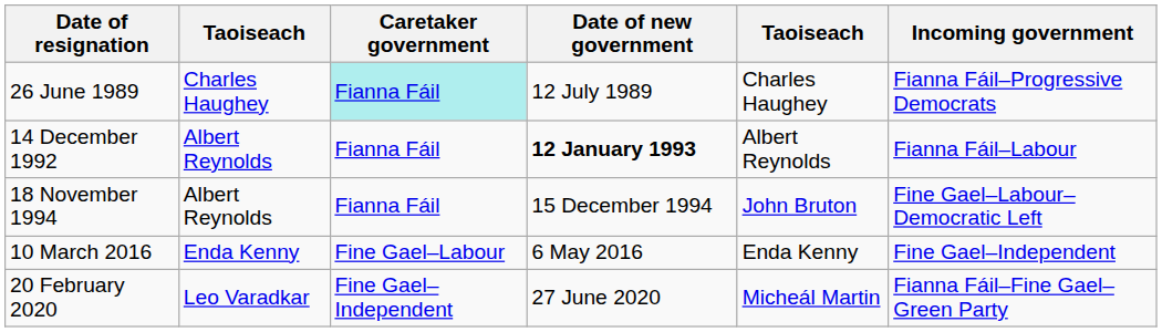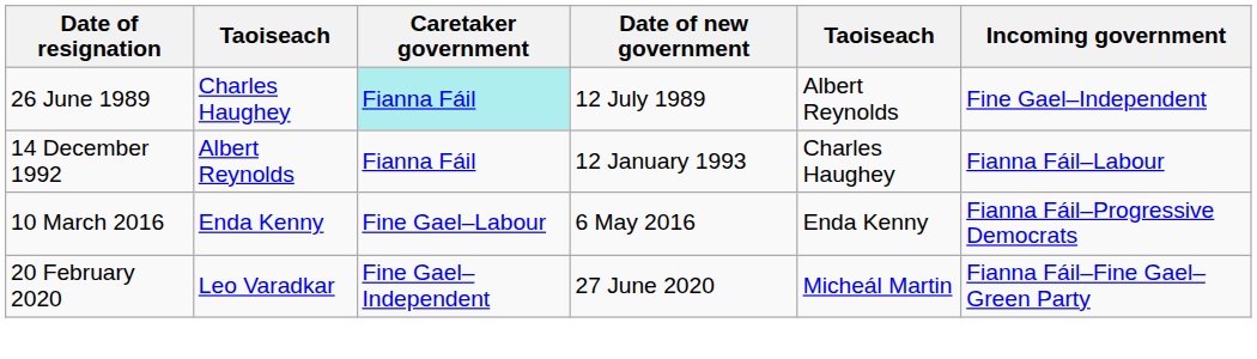26 June 1989 | column 5: Charles Haughey -> Albert Reynolds
26 June 1989 | Incoming government: Fianna Fáil–Progressive Democrats -> Fine Gael–Independent
14 December 1992 | Date of new government: bold -> normal
14 December 1992 | column 5: Albert Reynolds -> Charles Haughey
- row: 18 November 1994 | Albert Reynolds | Fianna Fáil | 15 December 1994 | John Bruton | Fine Gael–Labour–Democratic Left
10 March 2016 | Incoming government: Fine Gael–Independent -> Fianna Fáil–Progressive Democrats
